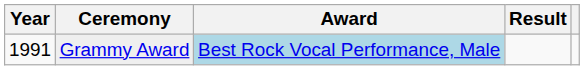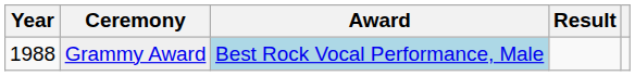Grammy Award | Year: 1991 -> 1988
